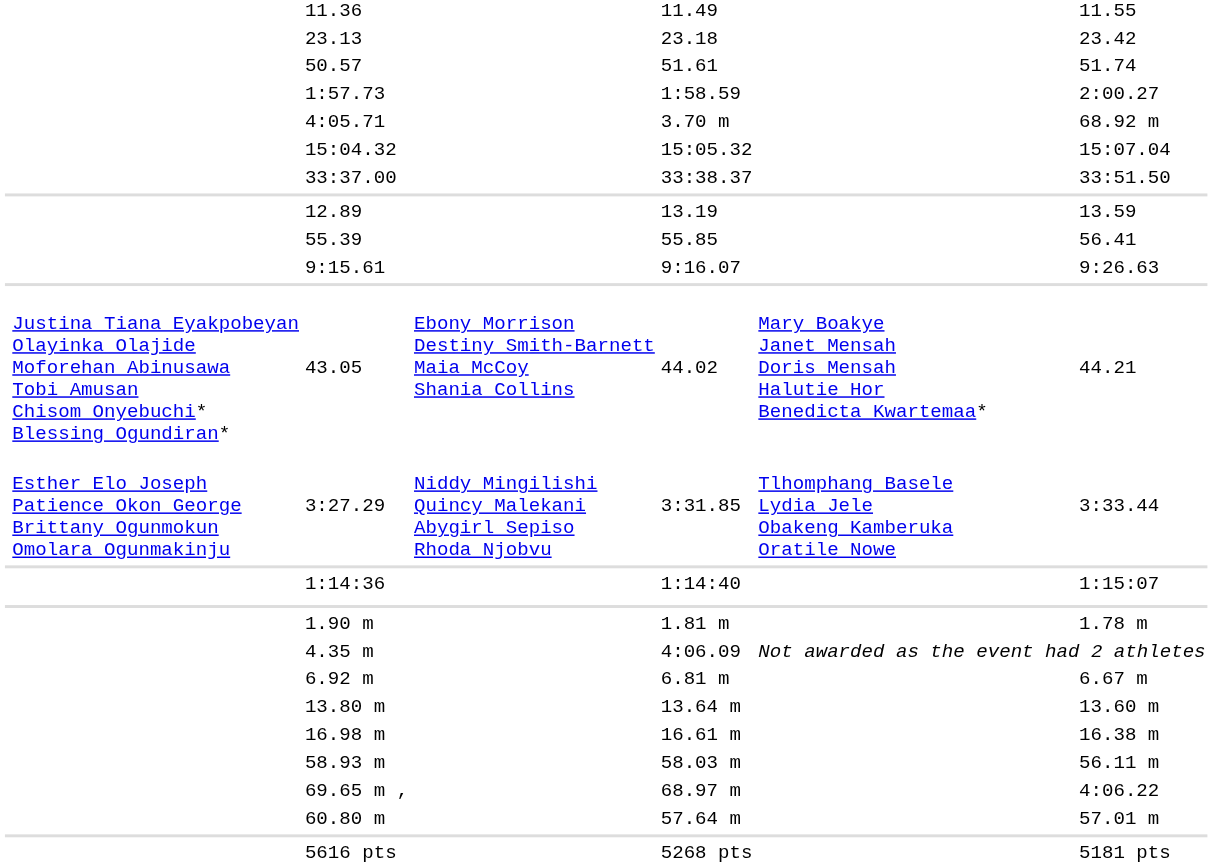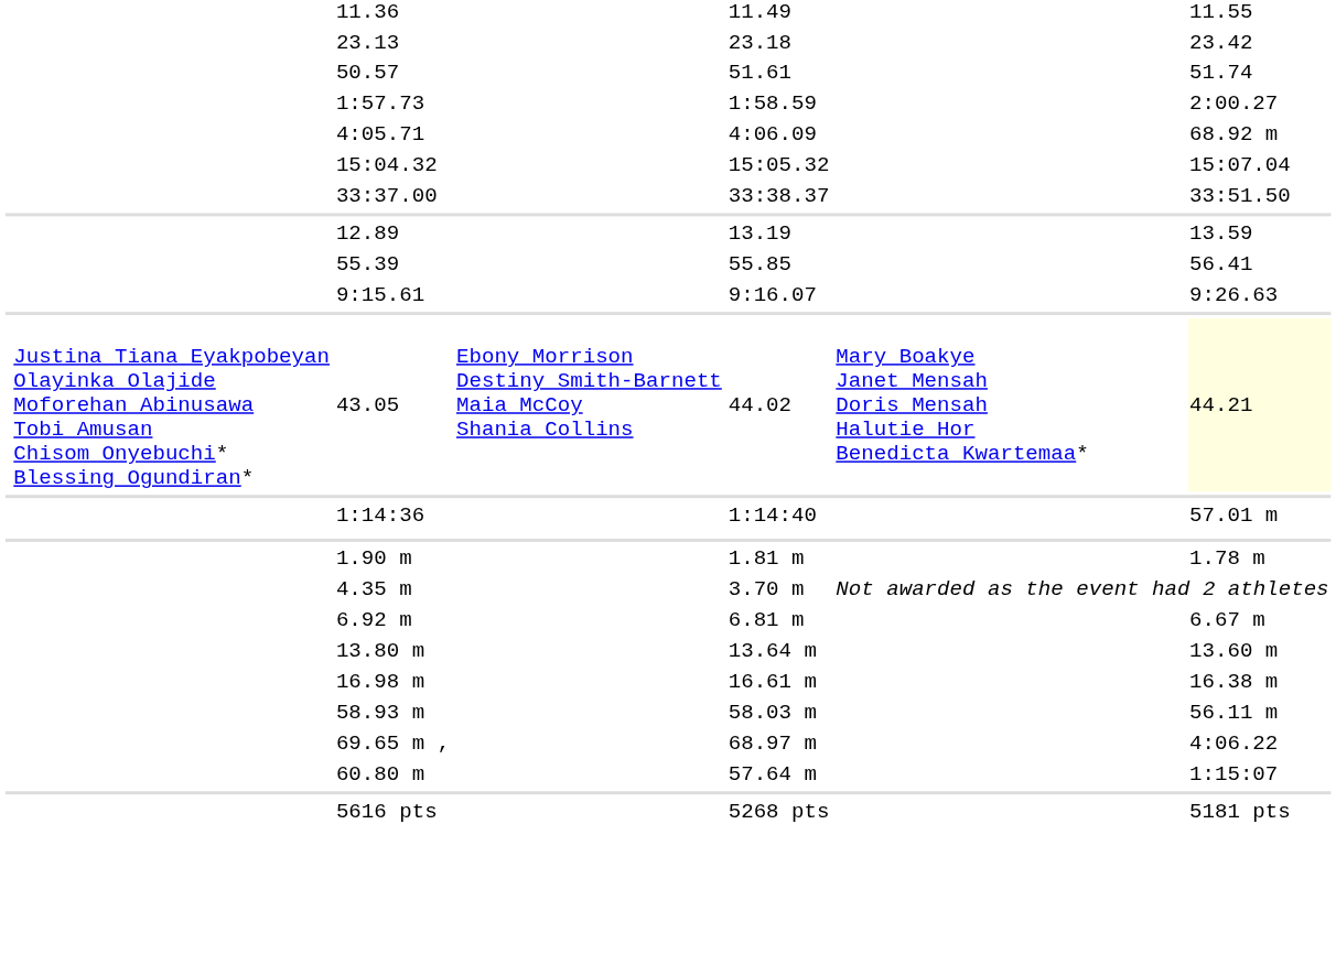4:05.71 | column 5: 3.70 m -> 4:06.09
43.05 | column 7: no background -> lightyellow background
- row: Esther Elo Joseph Patience Okon George Brittany Ogunmokun Omolara Ogunmakinju | 3:27.29 | Niddy Mingilishi Quincy Malekani Abygirl Sepiso Rhoda Njobvu | 3:31.85 | Tlhomphang Basele Lydia Jele Obakeng Kamberuka Oratile Nowe | 3:33.44
1:14:36 | column 7: 1:15:07 -> 57.01 m
4.35 m | column 5: 4:06.09 -> 3.70 m
60.80 m | column 7: 57.01 m -> 1:15:07
